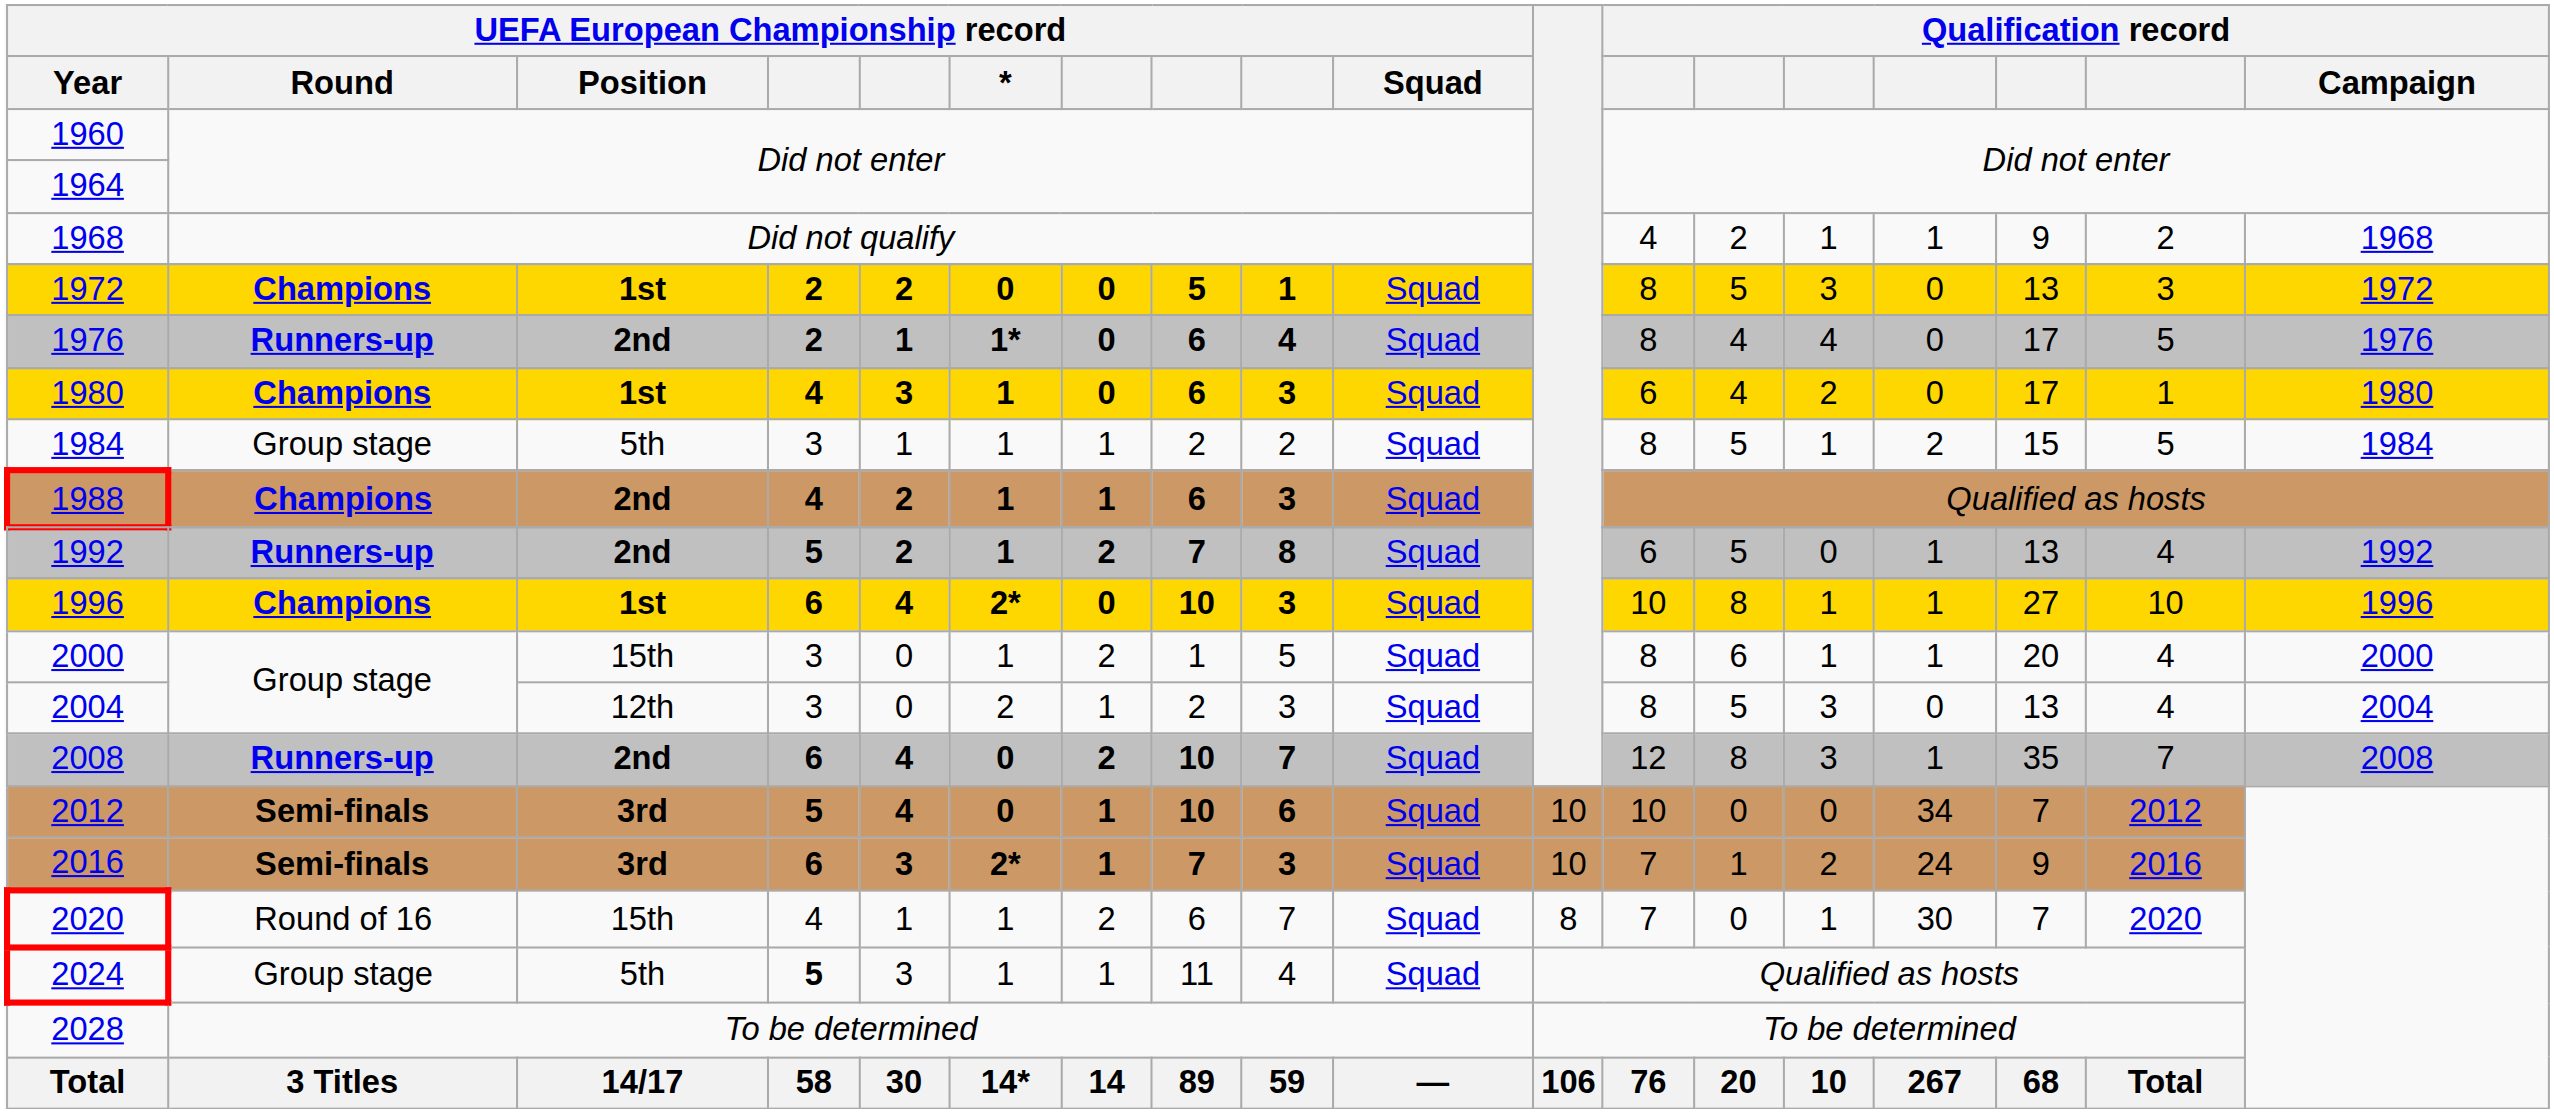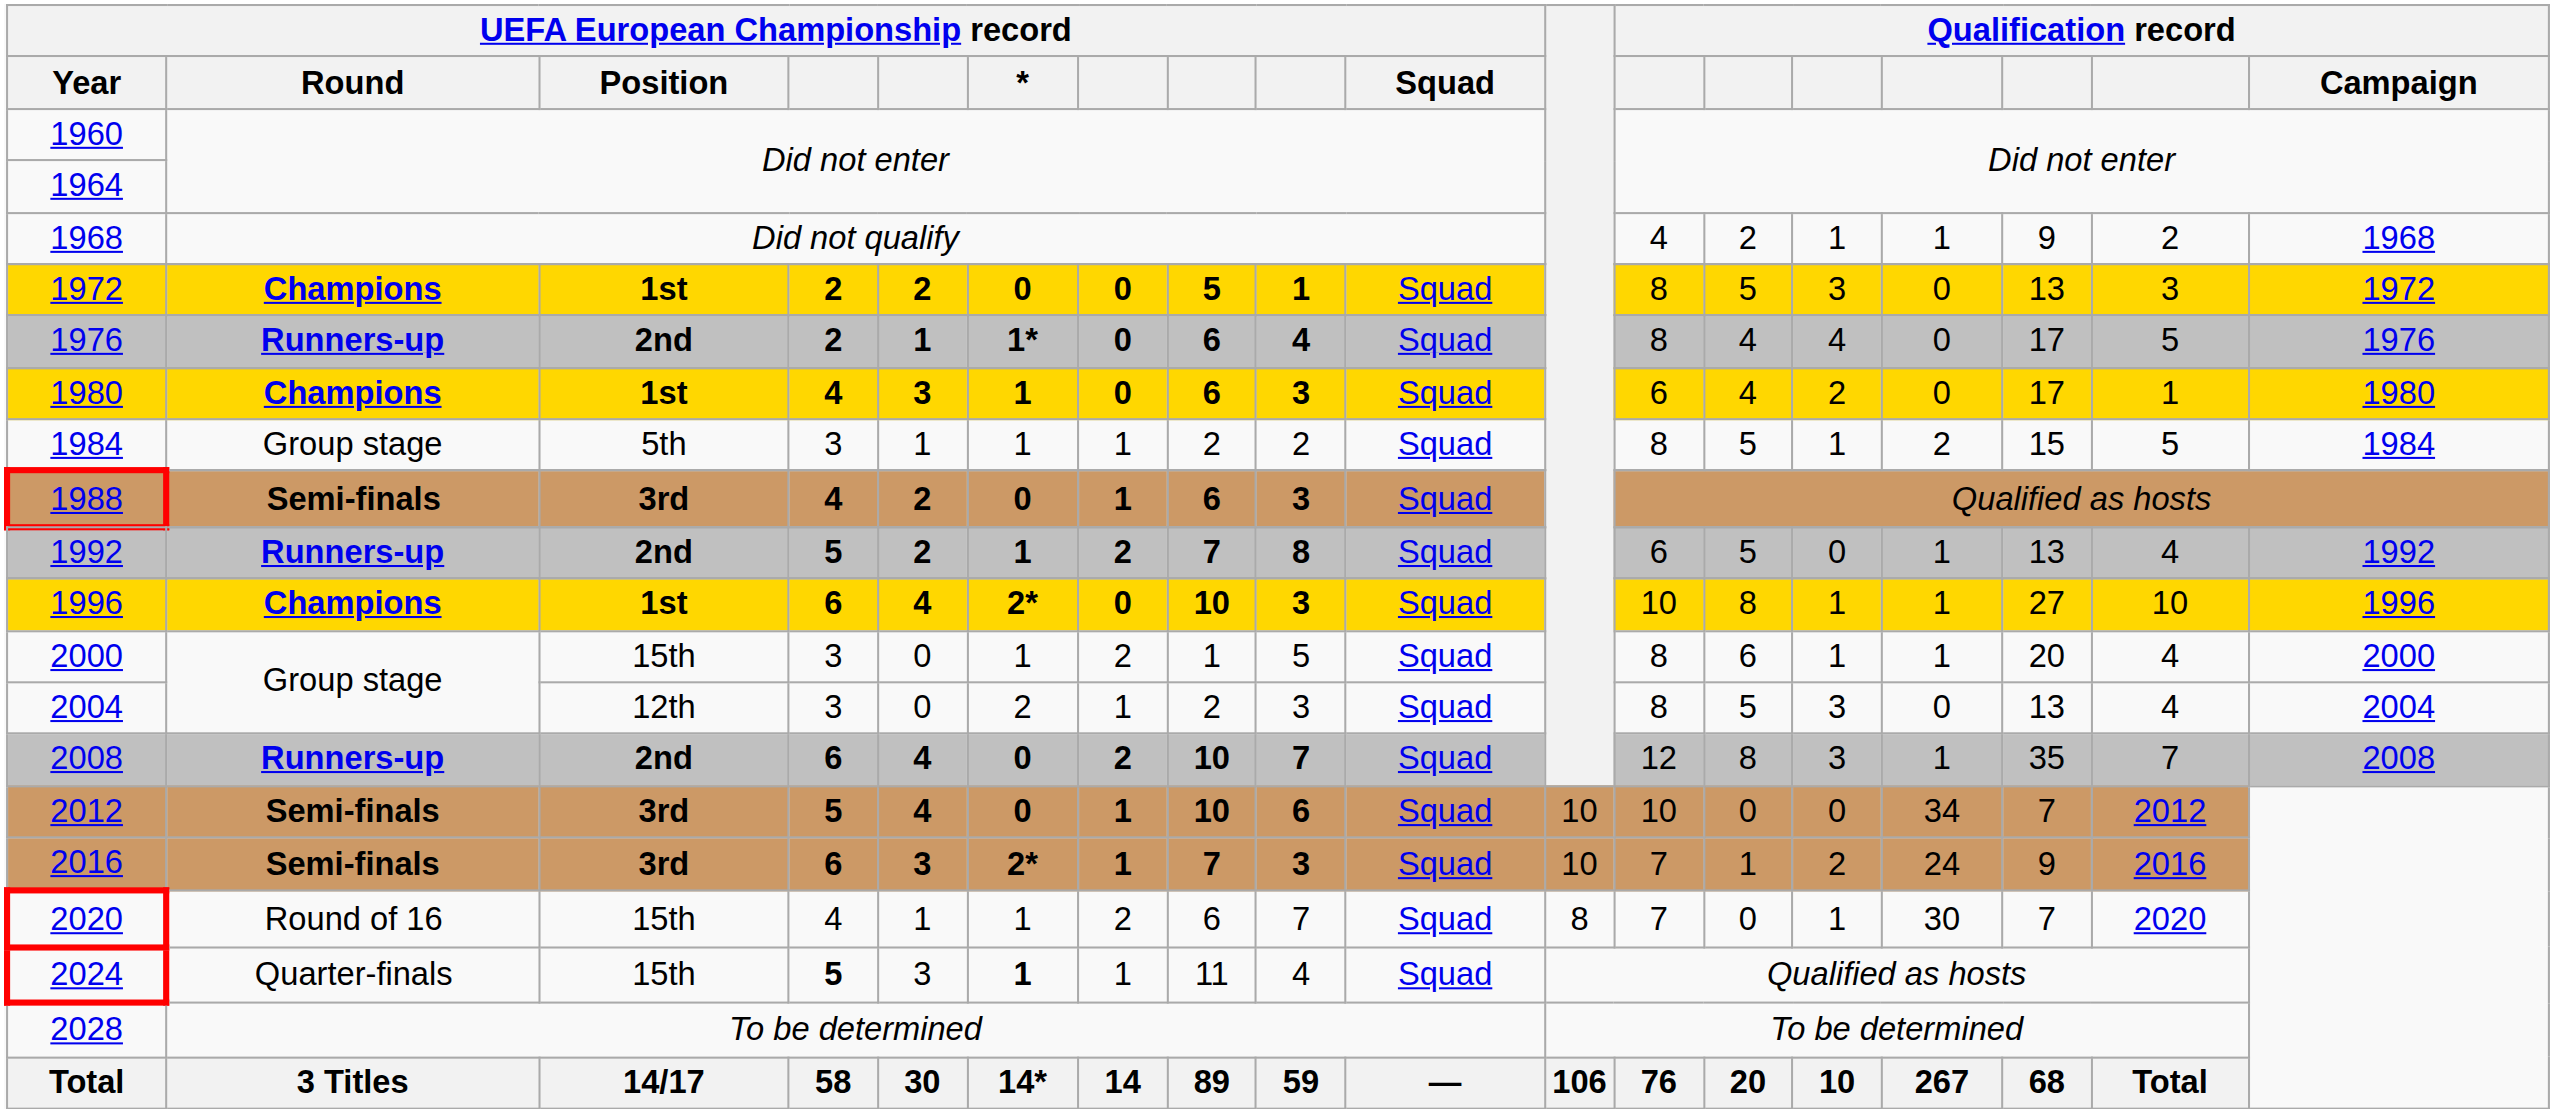1988 | UEFA European Championship record / Round: Champions -> Semi-finals
1988 | UEFA European Championship record / Position: 2nd -> 3rd
1988 | UEFA European Championship record / *: 1 -> 0
2024 | UEFA European Championship record / Round: Group stage -> Quarter-finals
2024 | UEFA European Championship record / Position: 5th -> 15th
2024 | UEFA European Championship record / *: normal -> bold
